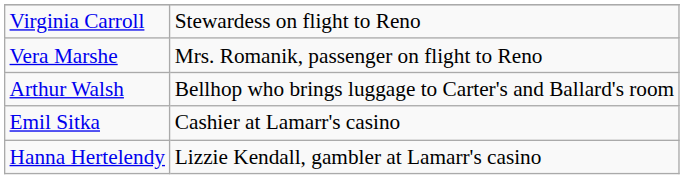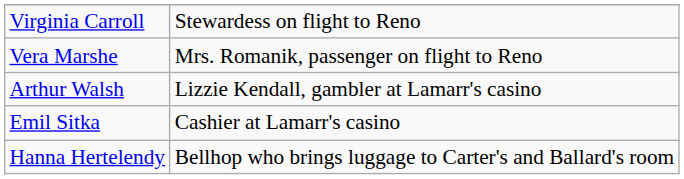Arthur Walsh | column 2: Bellhop who brings luggage to Carter's and Ballard's room -> Lizzie Kendall, gambler at Lamarr's casino
Hanna Hertelendy | column 2: Lizzie Kendall, gambler at Lamarr's casino -> Bellhop who brings luggage to Carter's and Ballard's room
